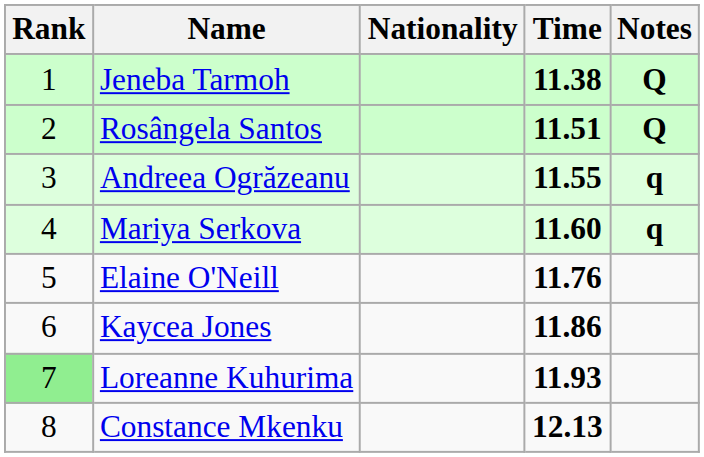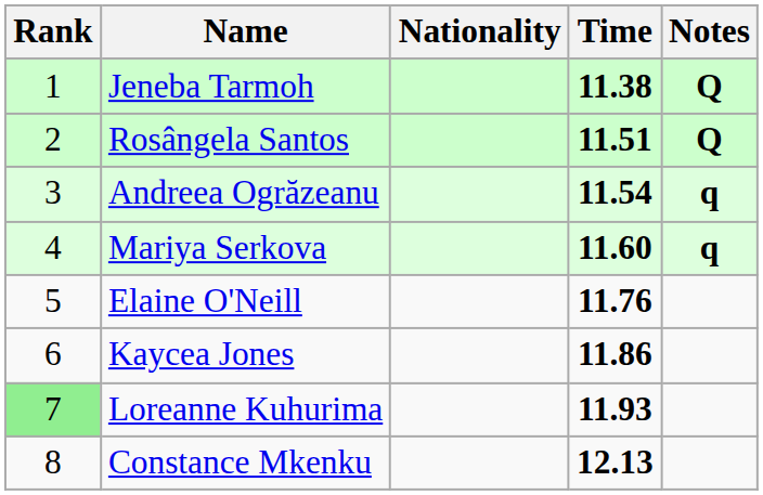Andreea Ogrăzeanu | Time: 11.55 -> 11.54
